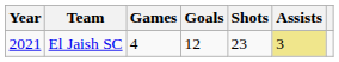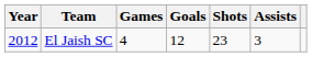El Jaish SC | Year: 2021 -> 2012
El Jaish SC | Assists: khaki background -> no background
